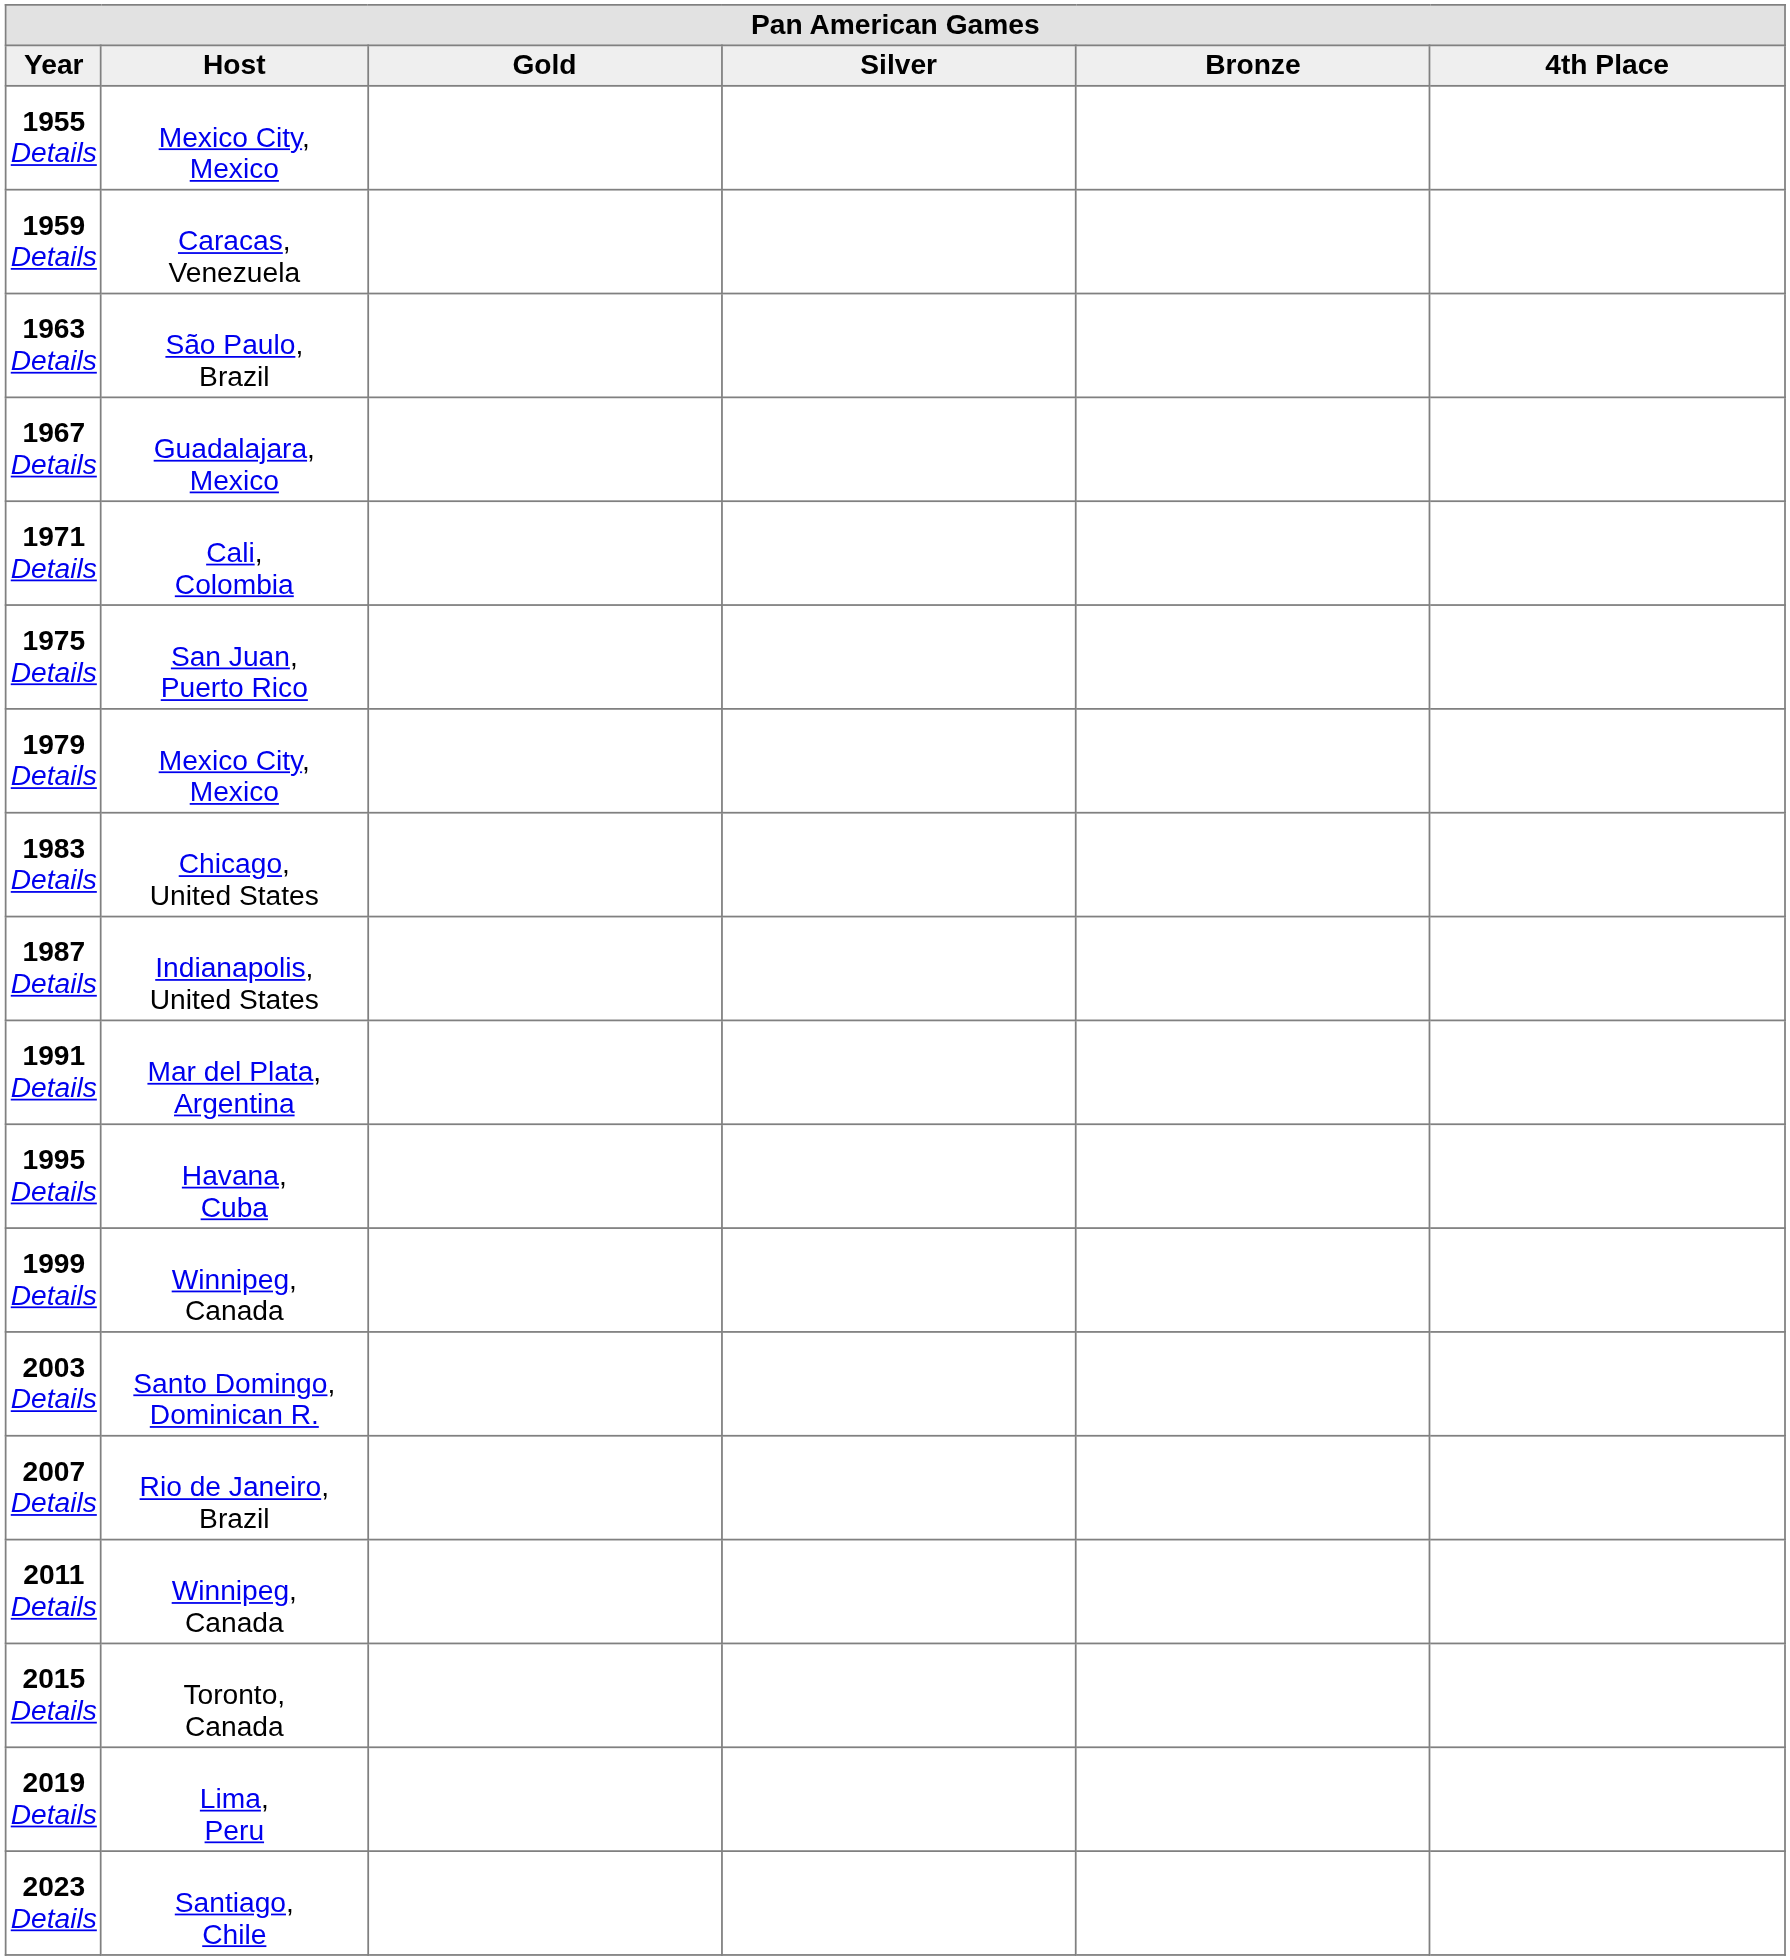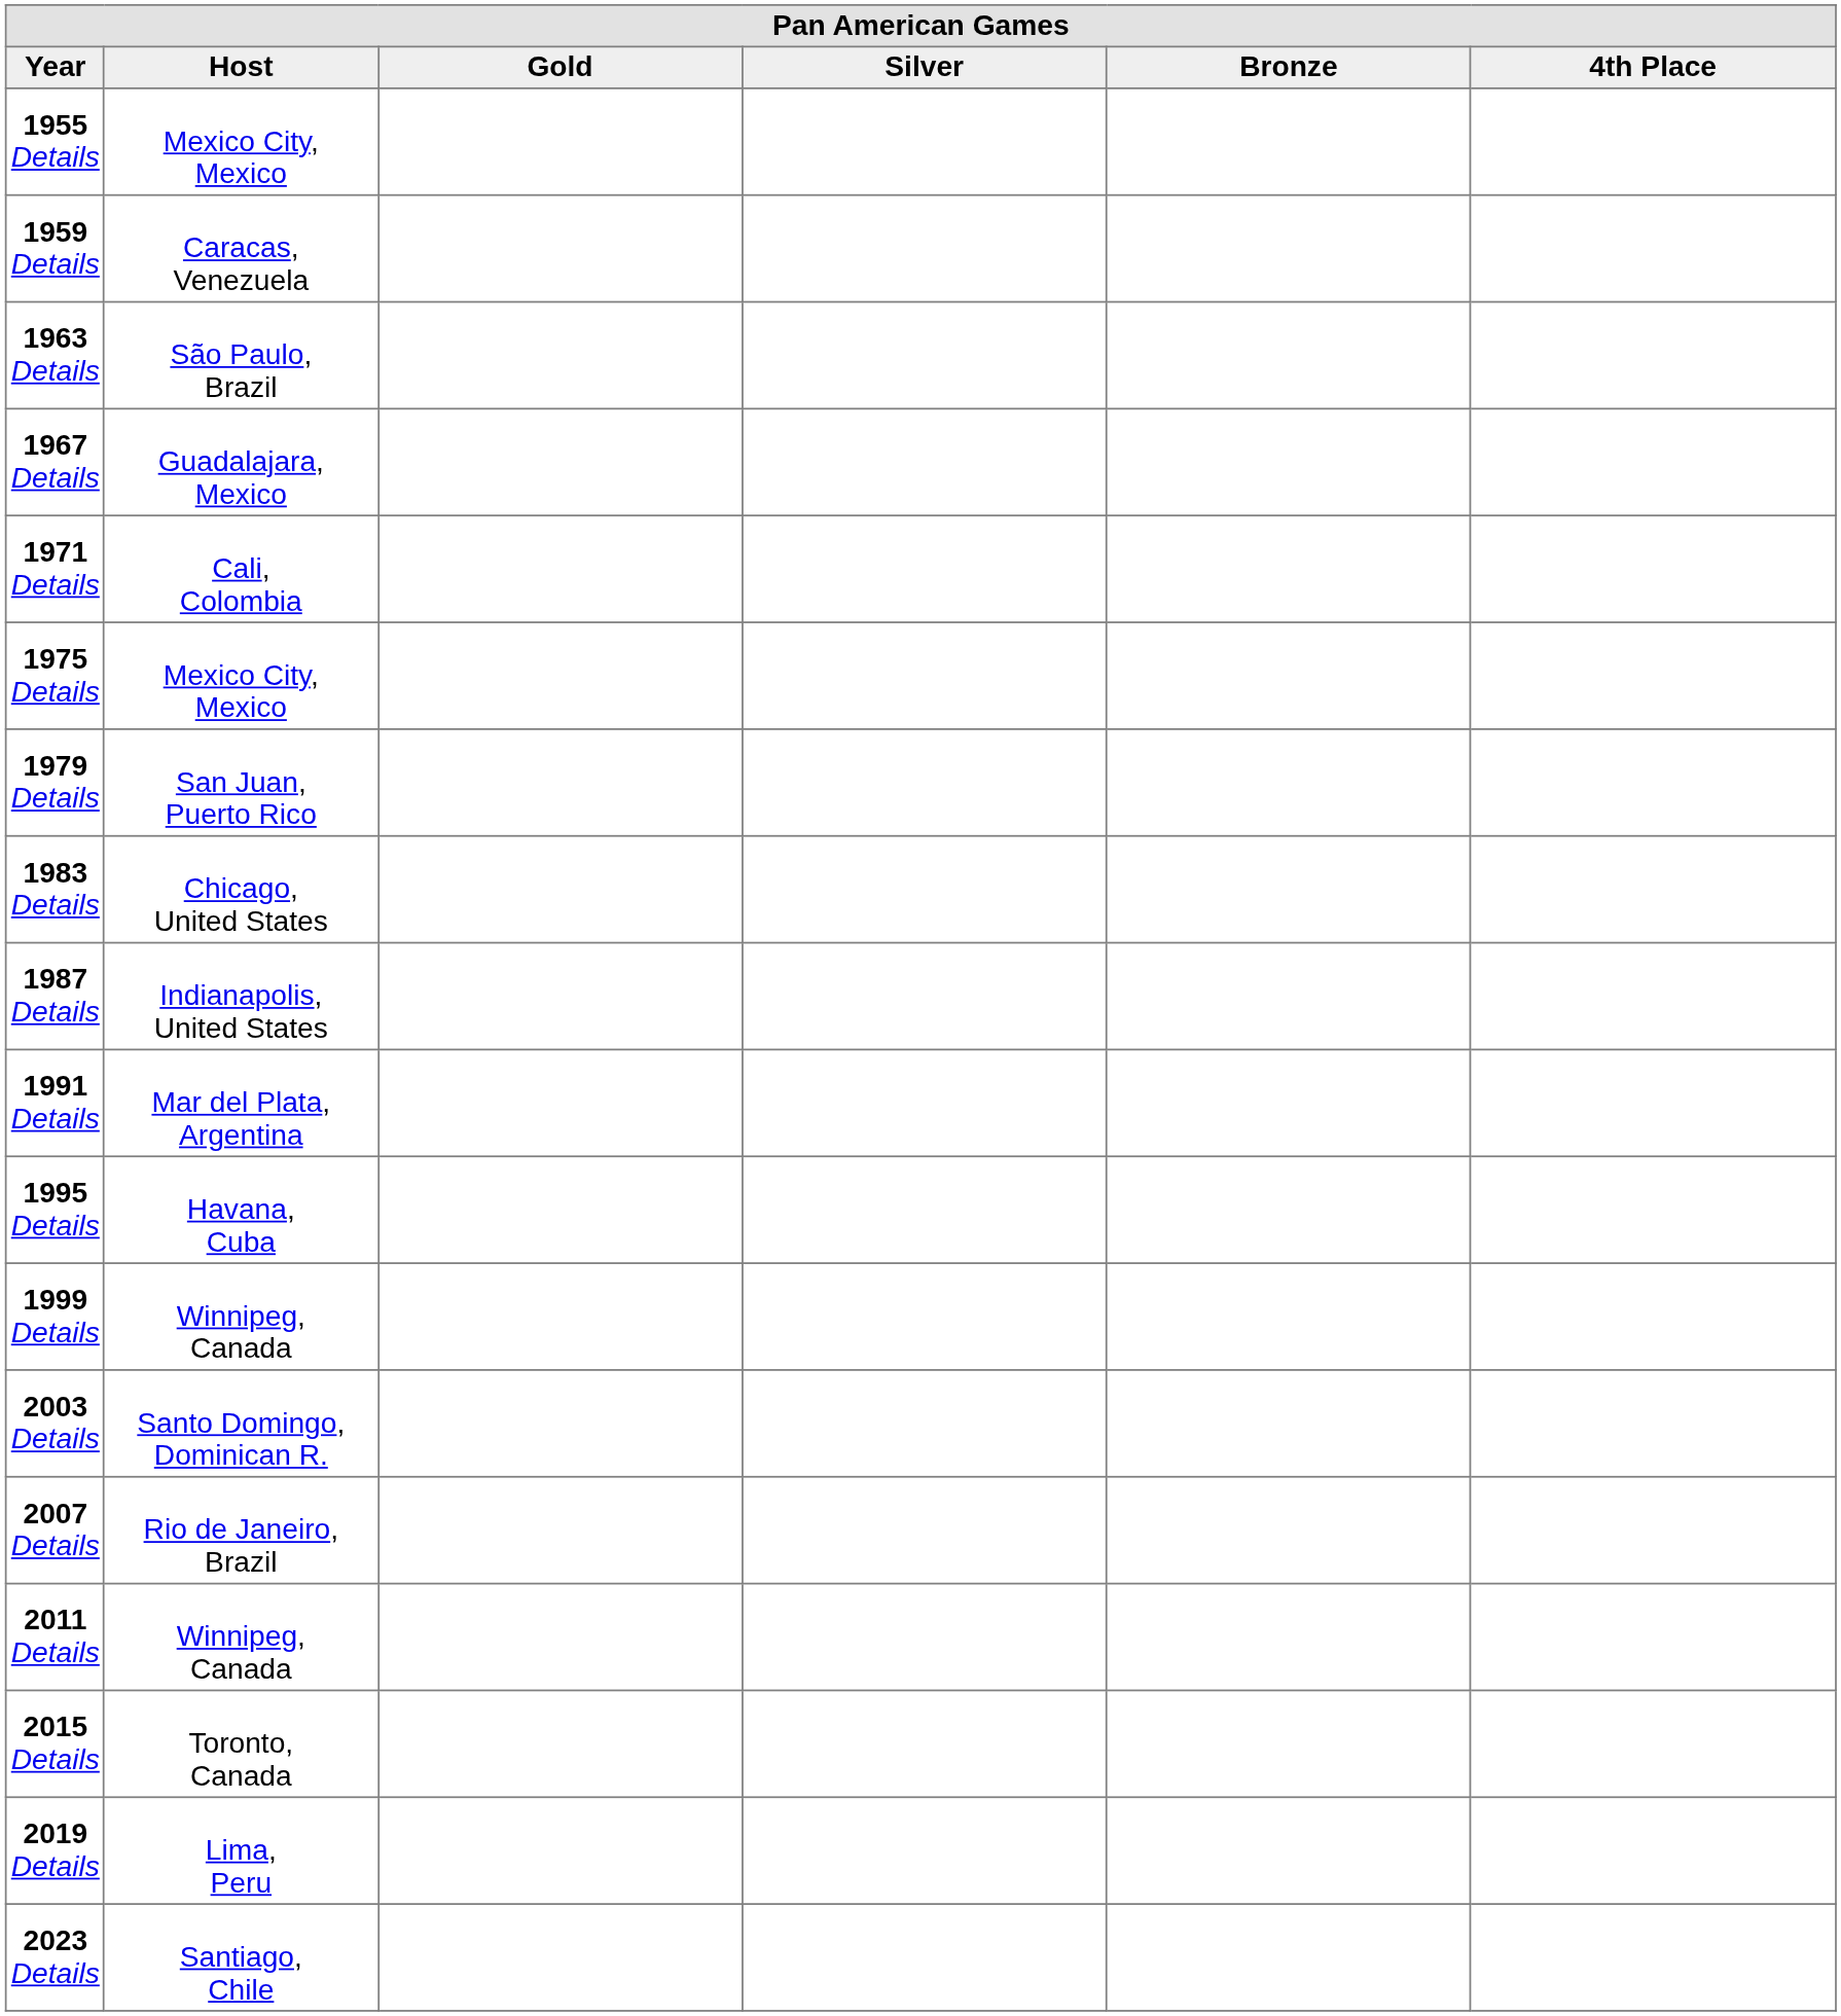1975 Details | Host: San Juan, Puerto Rico -> Mexico City, Mexico
1979 Details | Host: Mexico City, Mexico -> San Juan, Puerto Rico
